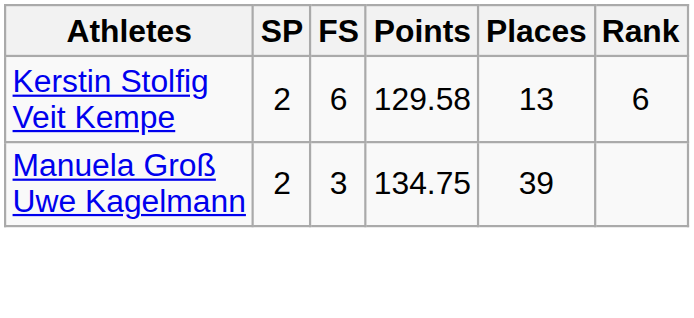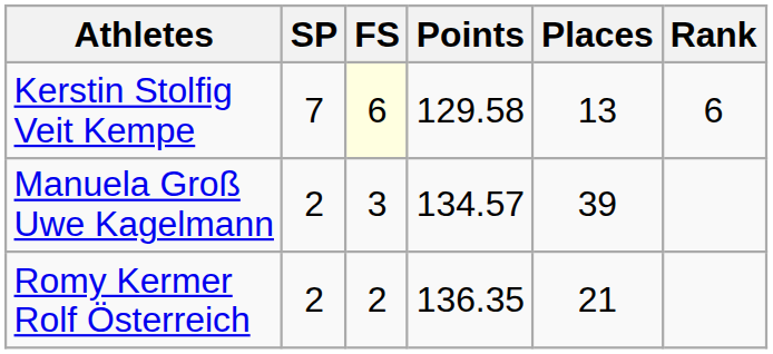Kerstin Stolfig Veit Kempe | SP: 2 -> 7
Kerstin Stolfig Veit Kempe | FS: no background -> lightyellow background
Manuela Groß Uwe Kagelmann | Points: 134.75 -> 134.57
+ row: Romy Kermer Rolf Österreich | 2 | 2 | 136.35 | 21
